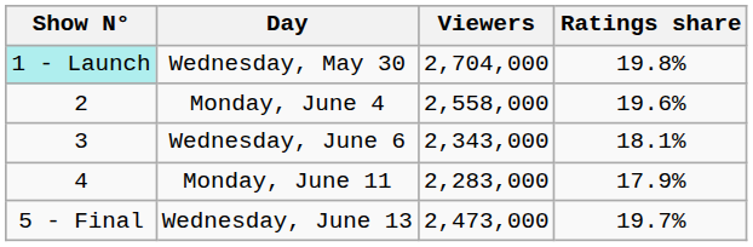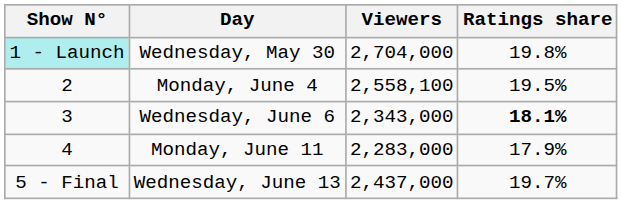Monday, June 4 | Viewers: 2,558,000 -> 2,558,100
Monday, June 4 | Ratings share: 19.6% -> 19.5%
Wednesday, June 6 | Ratings share: normal -> bold
Wednesday, June 13 | Viewers: 2,473,000 -> 2,437,000
